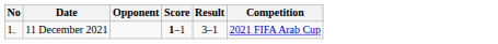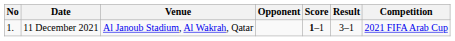+ column: Venue | Al Janoub Stadium, Al Wakrah, Qatar
